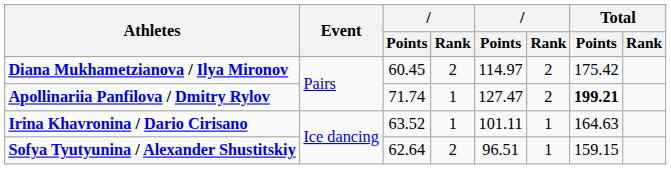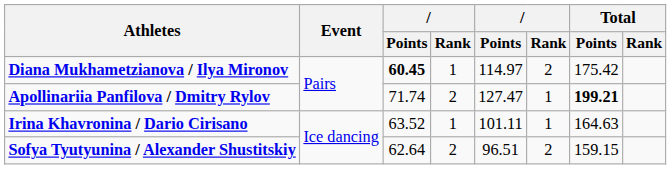Diana Mukhametzianova / Ilya Mironov | column 3: normal -> bold
Diana Mukhametzianova / Ilya Mironov | column 4: 2 -> 1
Apollinariia Panfilova / Dmitry Rylov | column 4: 1 -> 2
Apollinariia Panfilova / Dmitry Rylov | column 6: 2 -> 1
Sofya Tyutyunina / Alexander Shustitskiy | column 6: 1 -> 2
